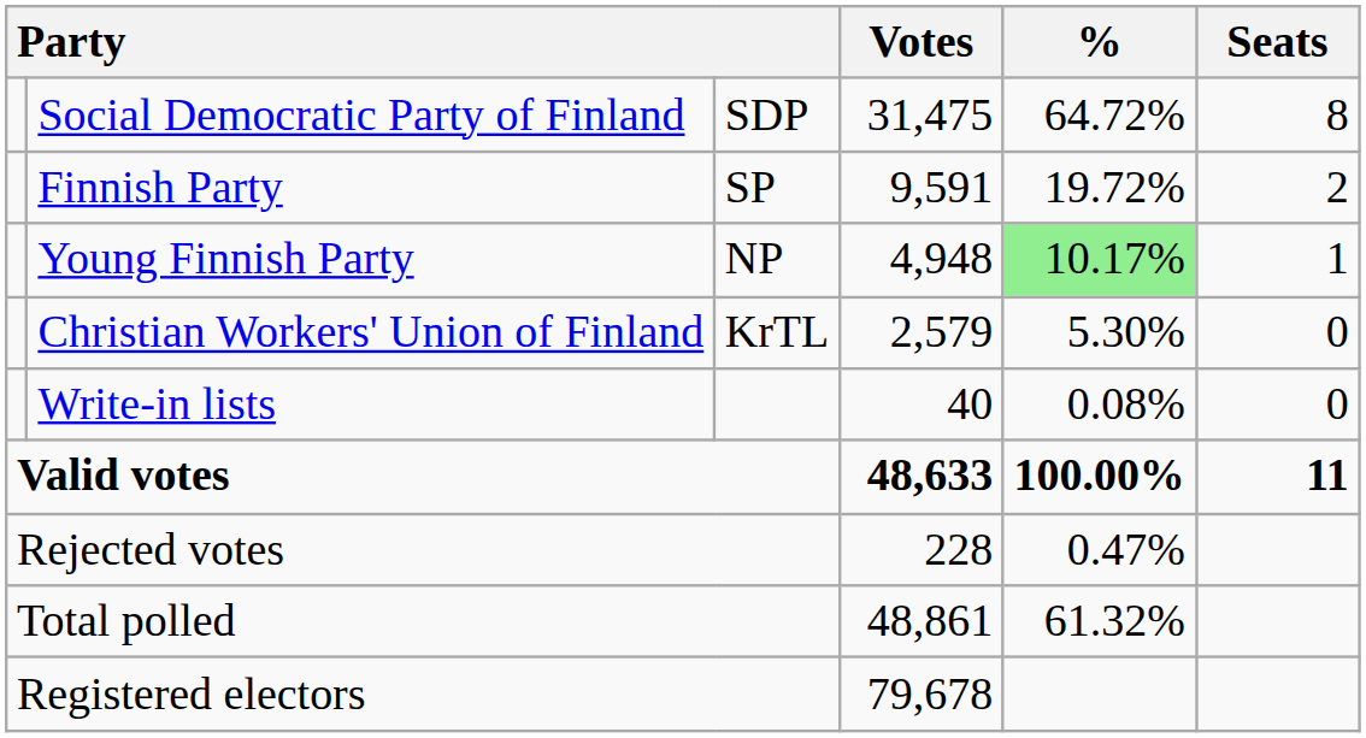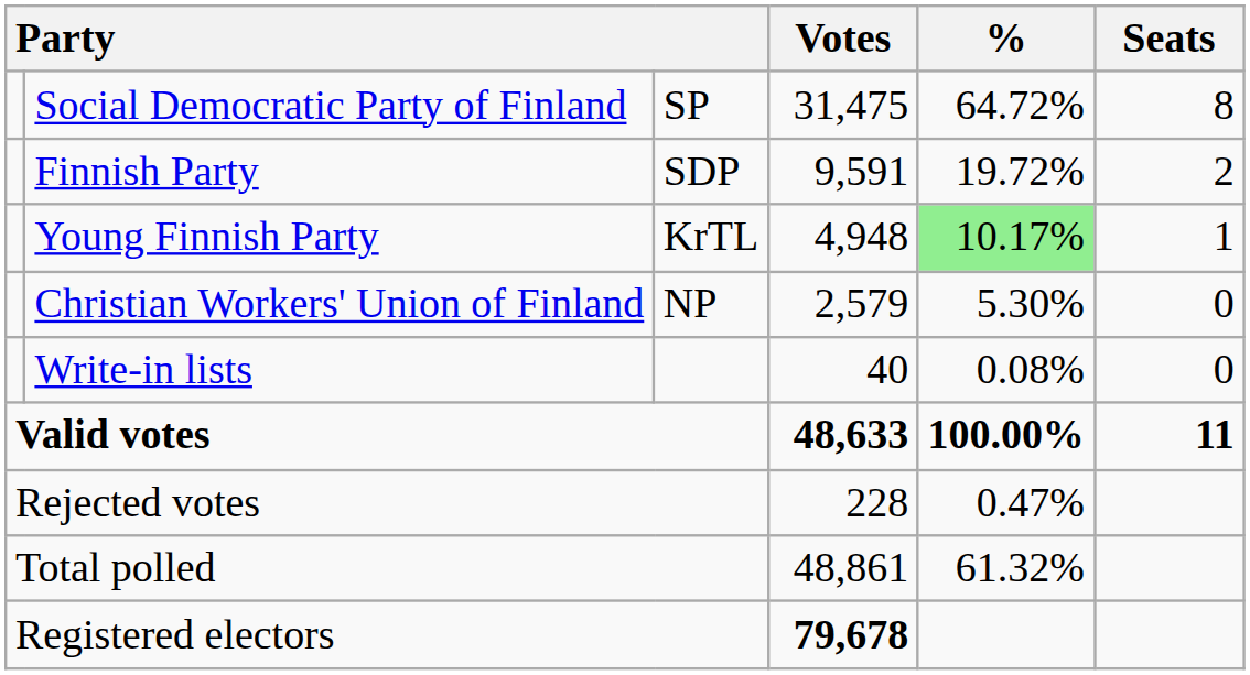Social Democratic Party of Finland | column 3: SDP -> SP
Finnish Party | column 3: SP -> SDP
Young Finnish Party | column 3: NP -> KrTL
Christian Workers' Union of Finland | column 3: KrTL -> NP
Registered electors | Votes: normal -> bold
